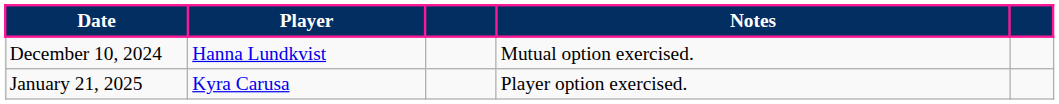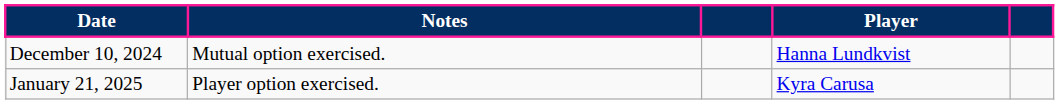columns swapped: Player <-> Notes
